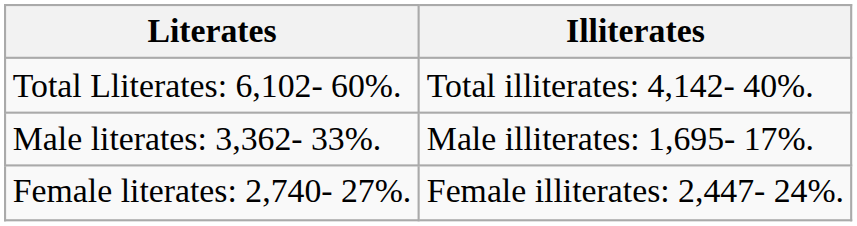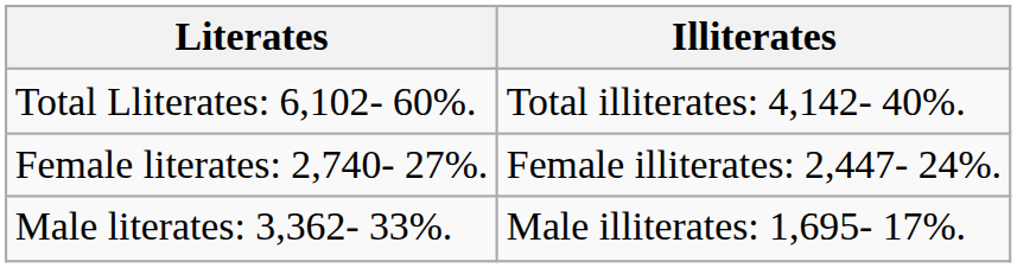rows swapped: Male literates: 3,362- 33%. <-> Female literates: 2,740- 27%.
